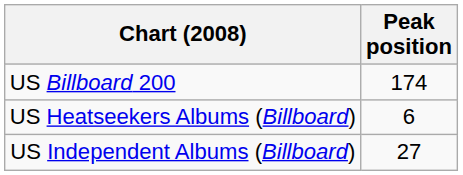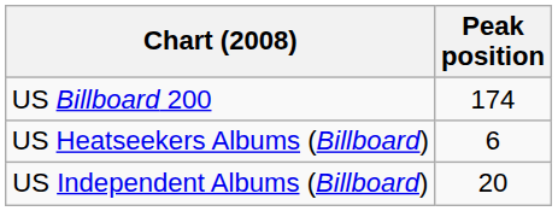US Independent Albums (Billboard) | Peak position: 27 -> 20
